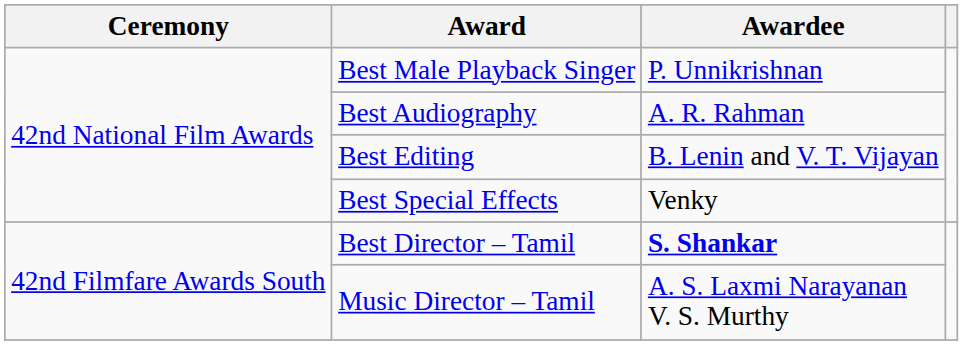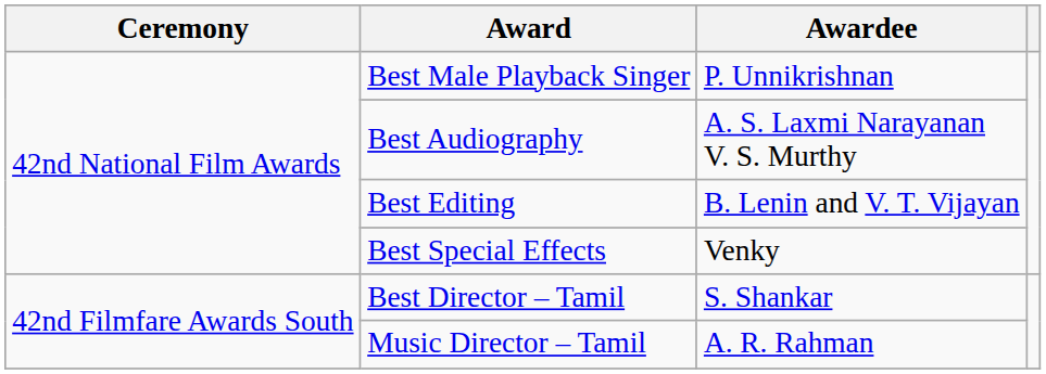Best Audiography | Awardee: A. R. Rahman -> A. S. Laxmi Narayanan V. S. Murthy
Best Director – Tamil | Awardee: bold -> normal
Music Director – Tamil | Awardee: A. S. Laxmi Narayanan V. S. Murthy -> A. R. Rahman
